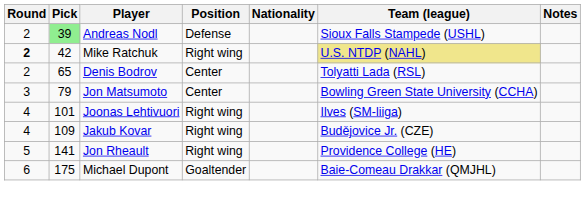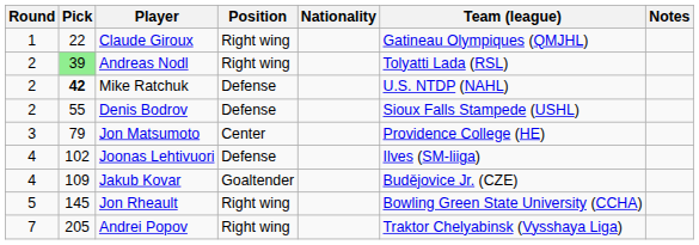+ row: 1 | 22 | Claude Giroux | Right wing | Gatineau Olympiques (QMJHL)
Andreas Nodl | Position: Defense -> Right wing
Andreas Nodl | Team (league): Sioux Falls Stampede (USHL) -> Tolyatti Lada (RSL)
Mike Ratchuk | Round: bold -> normal
Mike Ratchuk | Pick: normal -> bold
Mike Ratchuk | Position: Right wing -> Defense
Mike Ratchuk | Team (league): khaki background -> no background
Denis Bodrov | Pick: 65 -> 55
Denis Bodrov | Position: Center -> Defense
Denis Bodrov | Team (league): Tolyatti Lada (RSL) -> Sioux Falls Stampede (USHL)
Jon Matsumoto | Team (league): Bowling Green State University (CCHA) -> Providence College (HE)
Joonas Lehtivuori | Pick: 101 -> 102
Joonas Lehtivuori | Position: Right wing -> Defense
Jakub Kovar | Position: Right wing -> Goaltender
Jon Rheault | Pick: 141 -> 145
Jon Rheault | Team (league): Providence College (HE) -> Bowling Green State University (CCHA)
- row: 6 | 175 | Michael Dupont | Goaltender | Baie-Comeau Drakkar (QMJHL)
+ row: 7 | 205 | Andrei Popov | Right wing | Traktor Chelyabinsk (Vysshaya Liga)
